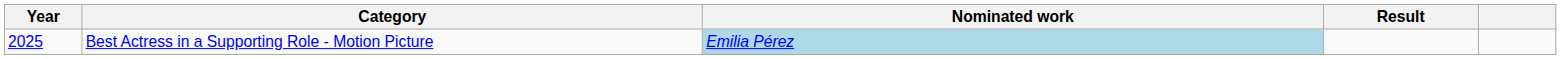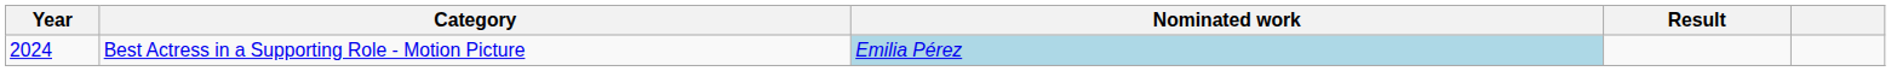Best Actress in a Supporting Role - Motion Picture | Year: 2025 -> 2024
